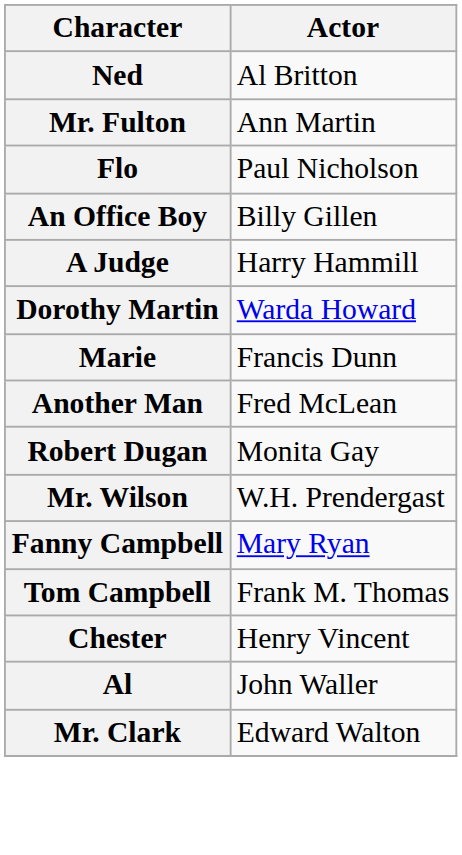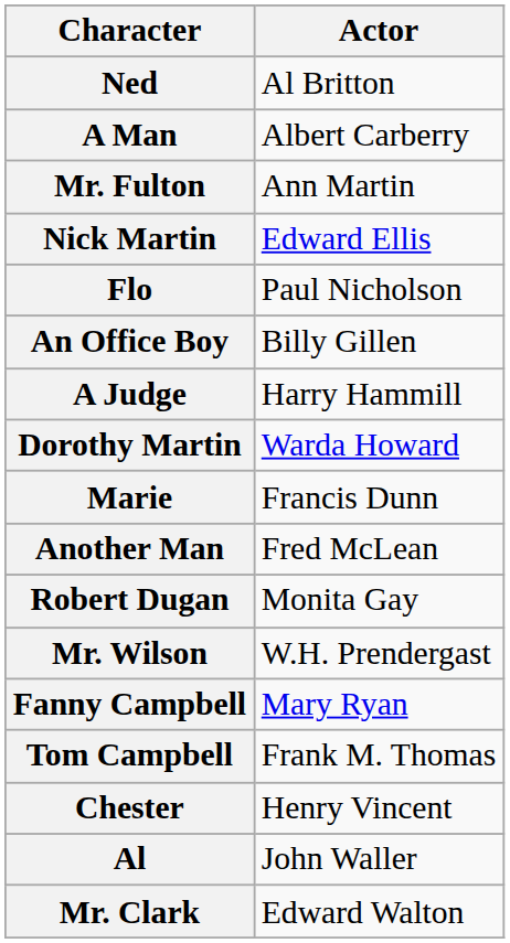+ row: A Man | Albert Carberry
+ row: Nick Martin | Edward Ellis
